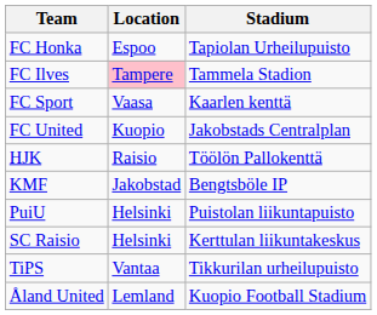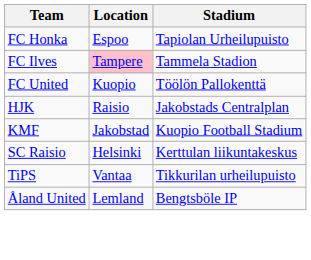- row: FC Sport | Vaasa | Kaarlen kenttä
FC United | Stadium: Jakobstads Centralplan -> Töölön Pallokenttä
HJK | Stadium: Töölön Pallokenttä -> Jakobstads Centralplan
KMF | Stadium: Bengtsböle IP -> Kuopio Football Stadium
- row: PuiU | Helsinki | Puistolan liikuntapuisto
Åland United | Stadium: Kuopio Football Stadium -> Bengtsböle IP
